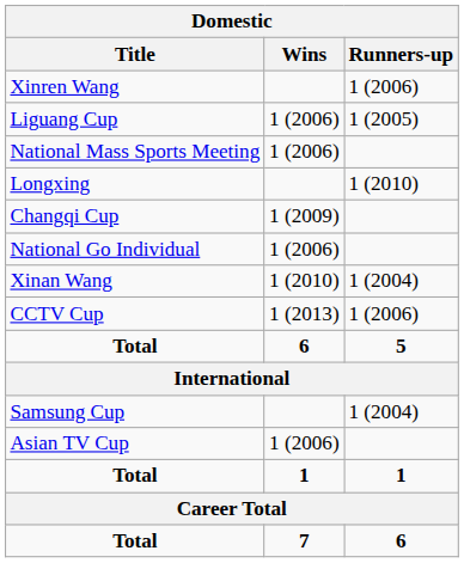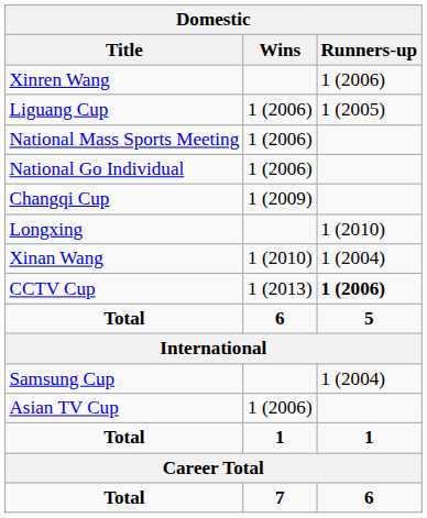rows swapped: National Go Individual <-> Longxing
CCTV Cup | Runners-up: normal -> bold
